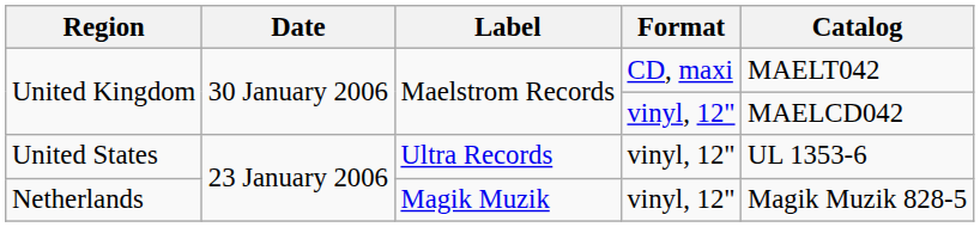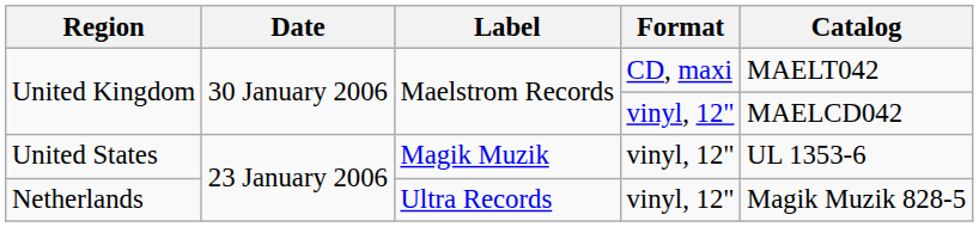United States | Label: Ultra Records -> Magik Muzik
Netherlands | Label: Magik Muzik -> Ultra Records
